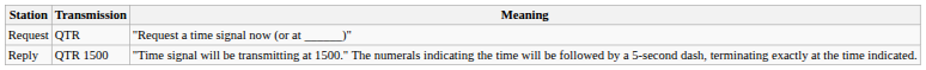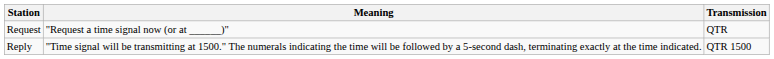columns swapped: Transmission <-> Meaning
